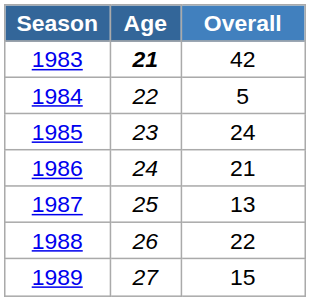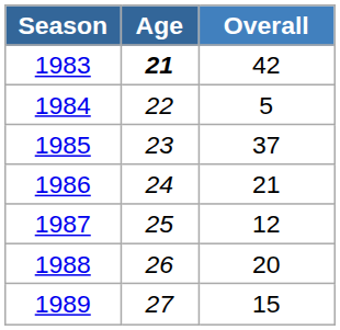1985 | Overall: 24 -> 37
1987 | Overall: 13 -> 12
1988 | Overall: 22 -> 20
